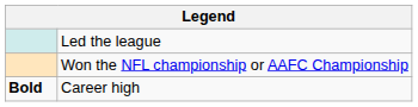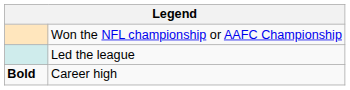rows swapped: Won the NFL championship or AAFC Championship <-> Led the league
